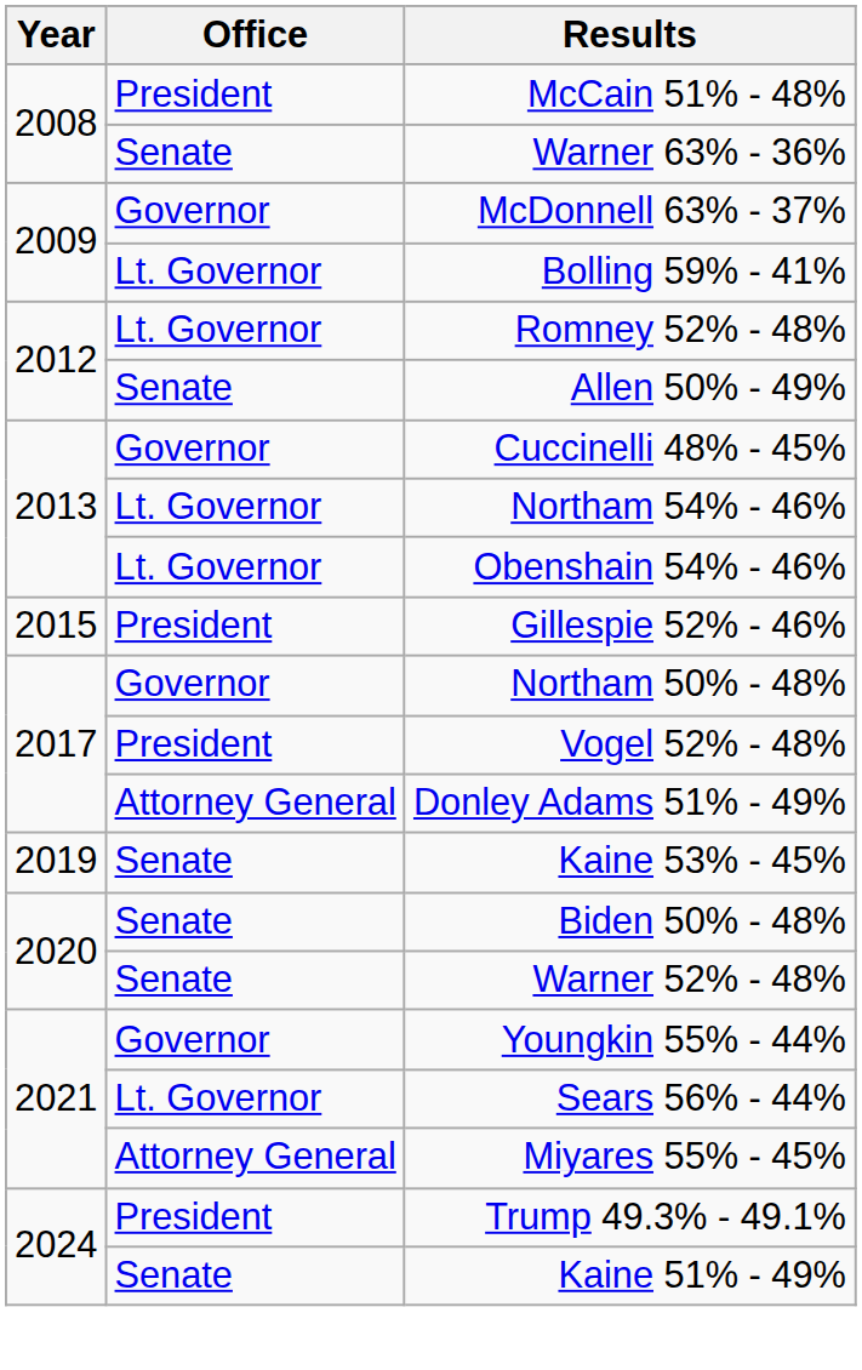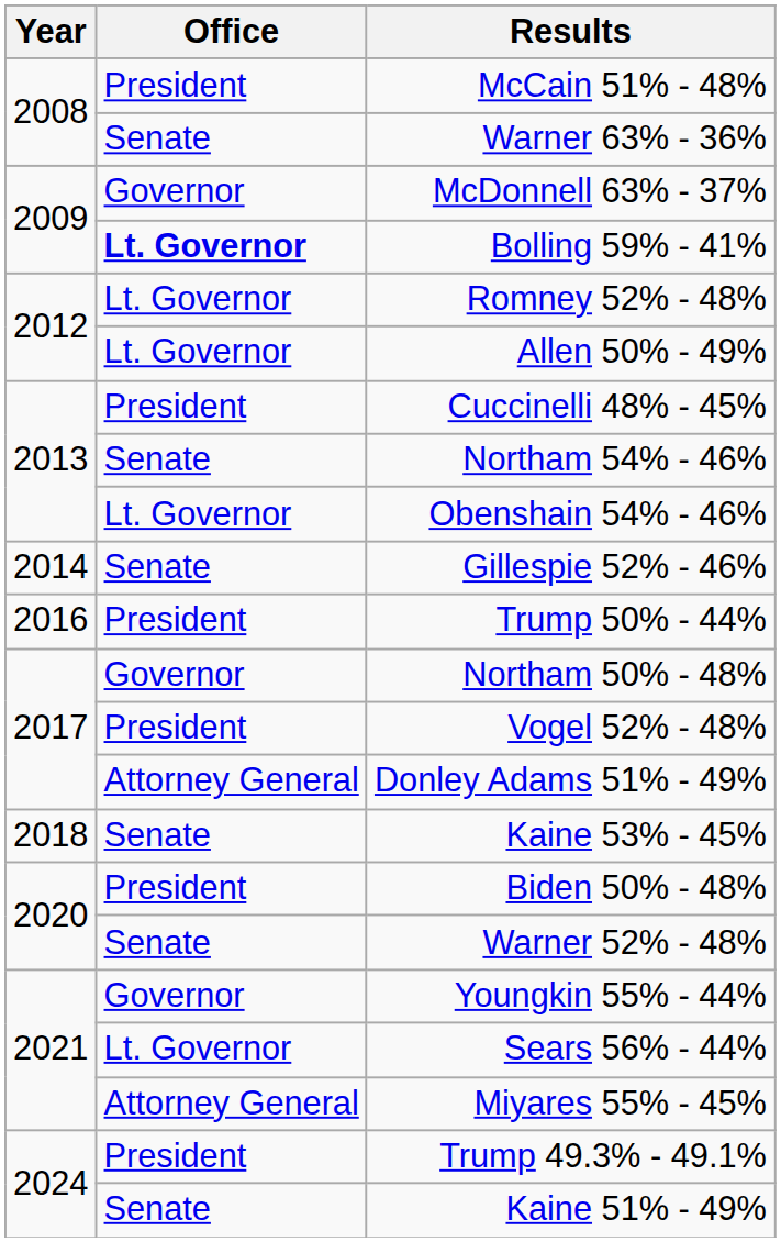Bolling 59% - 41% | Office: normal -> bold
Allen 50% - 49% | Office: Senate -> Lt. Governor
Cuccinelli 48% - 45% | Office: Governor -> President
Northam 54% - 46% | Office: Lt. Governor -> Senate
Gillespie 52% - 46% | Year: 2015 -> 2014
Gillespie 52% - 46% | Office: President -> Senate
+ row: 2016 | President | Trump 50% - 44%
Kaine 53% - 45% | Year: 2019 -> 2018
Biden 50% - 48% | Office: Senate -> President
